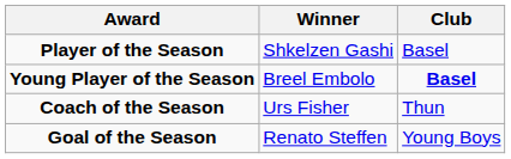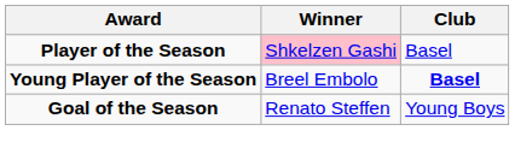Player of the Season | Winner: no background -> pink background
- row: Coach of the Season | Urs Fisher | Thun
